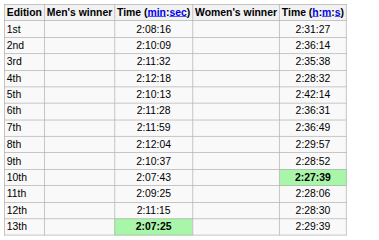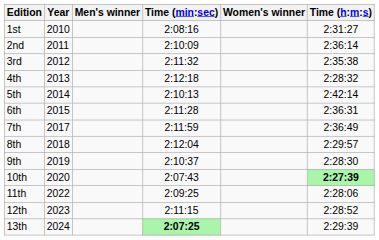+ column: Year | 2010 | 2011 | 2012 | 2013 | 2014 | 2015 | 2017 | 2018 | 2019 | 2020 | 2022 | 2023 | 2024
9th | Time (h:m:s): 2:28:52 -> 2:28:30
12th | Time (h:m:s): 2:28:30 -> 2:28:52
